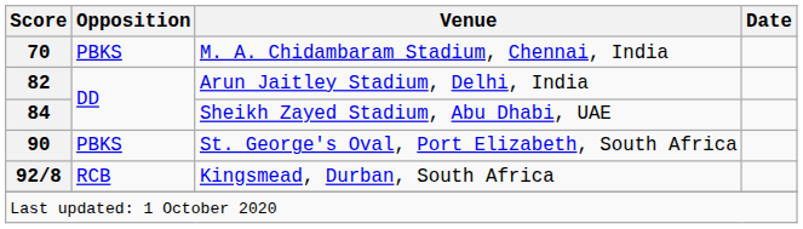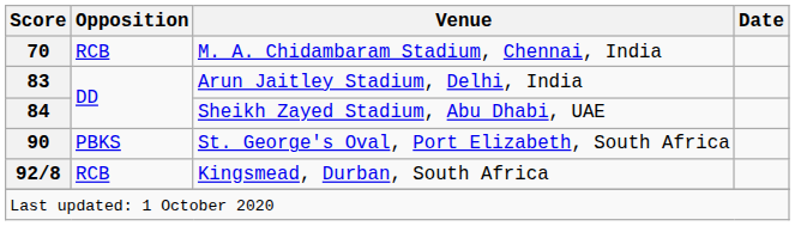M. A. Chidambaram Stadium, Chennai, India | Opposition: PBKS -> RCB
Arun Jaitley Stadium, Delhi, India | Score: 82 -> 83
